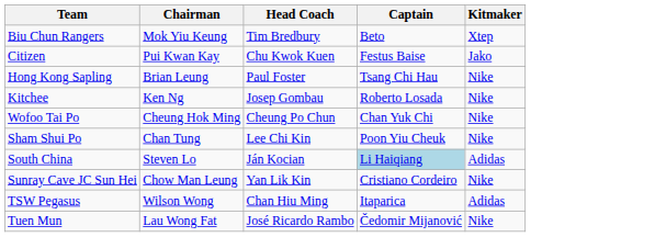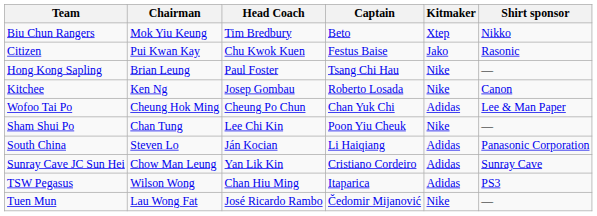+ column: Shirt sponsor | Nikko | Rasonic | — | Canon | Lee & Man Paper | — | Panasonic Corporation | Sunray Cave | PS3 | —
Wofoo Tai Po | Kitmaker: Nike -> Adidas
South China | Captain: lightblue background -> no background
Sunray Cave JC Sun Hei | Kitmaker: Nike -> Adidas
